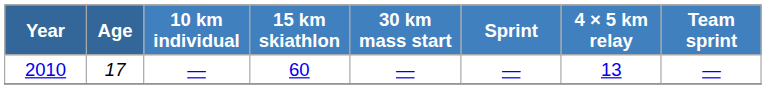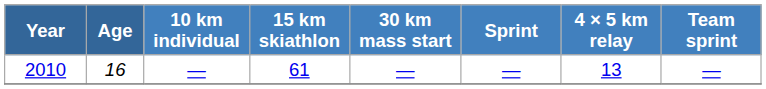2010 | Age: 17 -> 16
2010 | 15 km skiathlon: 60 -> 61
